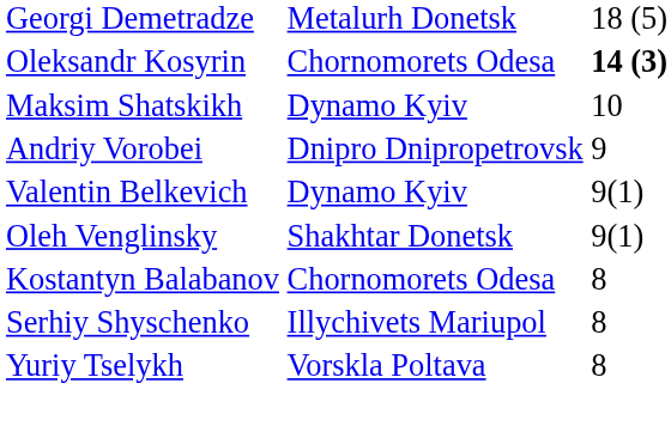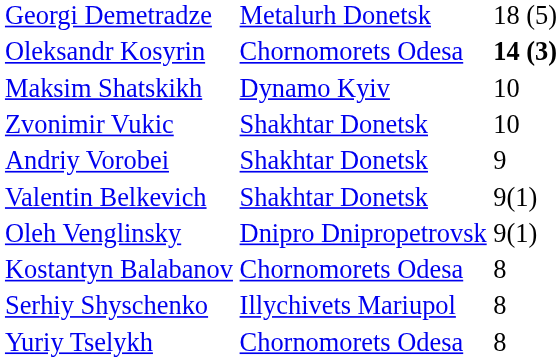+ row: Zvonimir Vukic | Shakhtar Donetsk | 10
Andriy Vorobei | column 2: Dnipro Dnipropetrovsk -> Shakhtar Donetsk
Valentin Belkevich | column 2: Dynamo Kyiv -> Shakhtar Donetsk
Oleh Venglinsky | column 2: Shakhtar Donetsk -> Dnipro Dnipropetrovsk
Yuriy Tselykh | column 2: Vorskla Poltava -> Chornomorets Odesa
